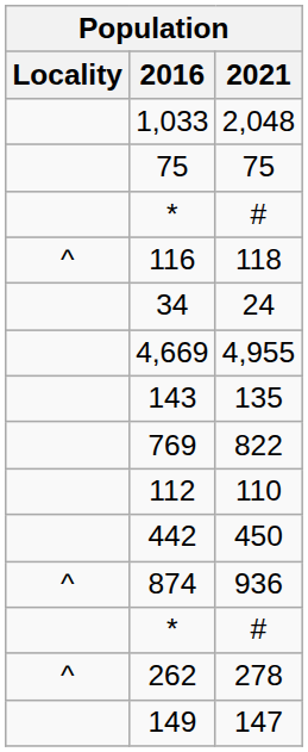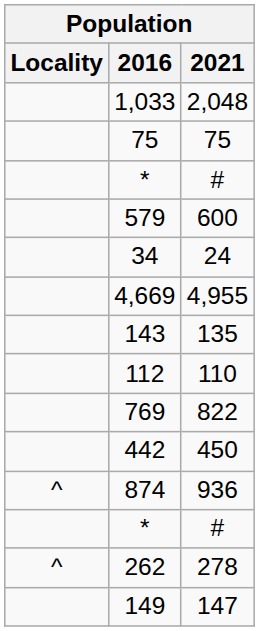- row: ^ | 116 | 118
+ row: 579 | 600
rows swapped: 769 <-> 112
